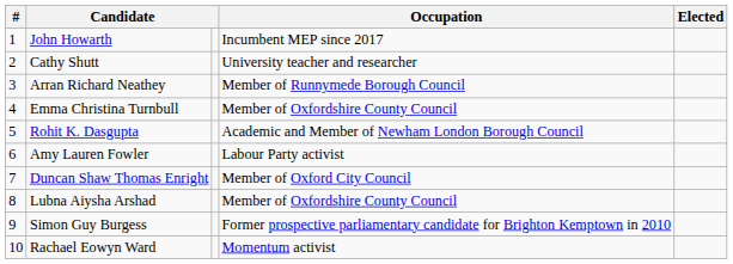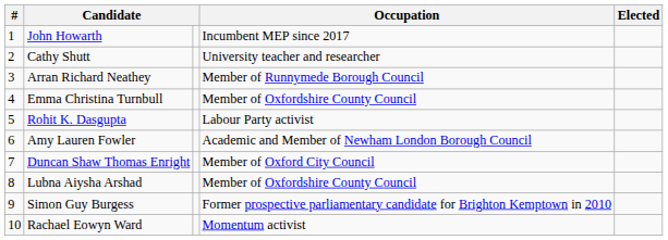Rohit K. Dasgupta | Occupation: Academic and Member of Newham London Borough Council -> Labour Party activist
Amy Lauren Fowler | Occupation: Labour Party activist -> Academic and Member of Newham London Borough Council
